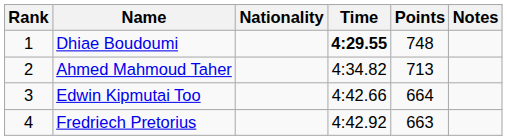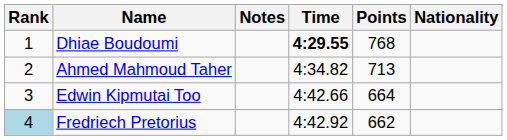columns swapped: Nationality <-> Notes
Dhiae Boudoumi | Points: 748 -> 768
Fredriech Pretorius | Rank: no background -> lightblue background
Fredriech Pretorius | Points: 663 -> 662
